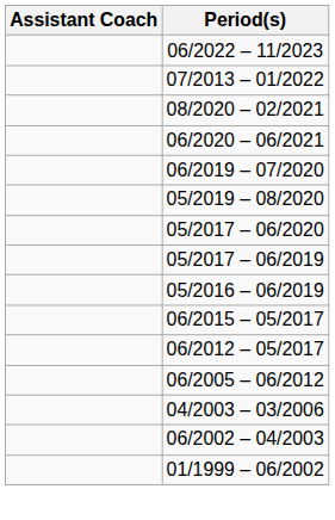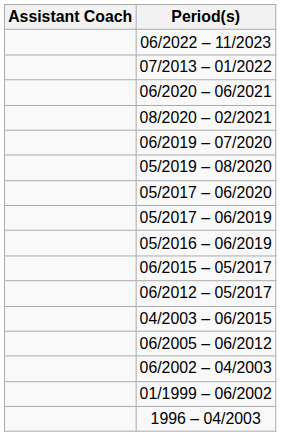rows swapped: 08/2020 – 02/2021 <-> 06/2020 – 06/2021
+ row: 04/2003 – 06/2015
- row: 04/2003 – 03/2006
+ row: 1996 – 04/2003
